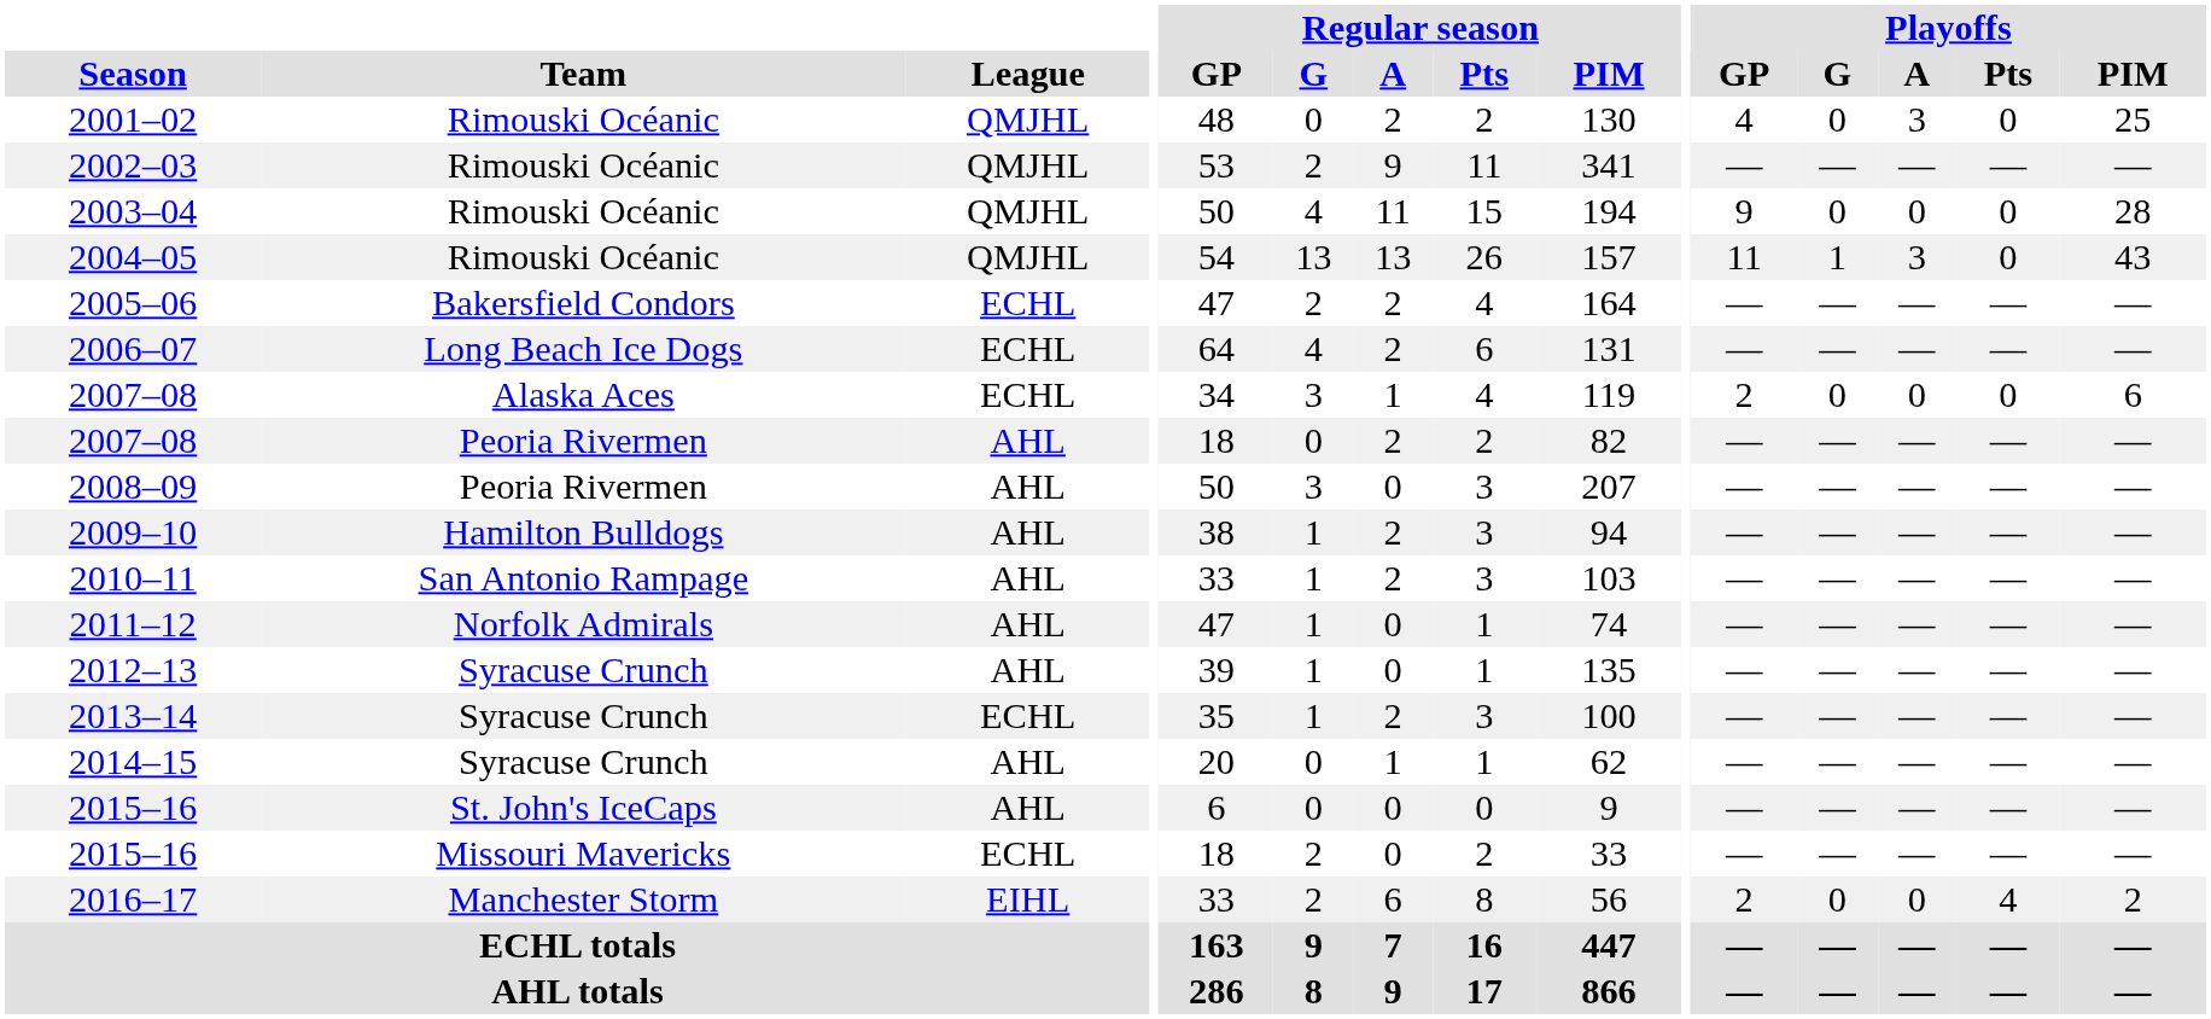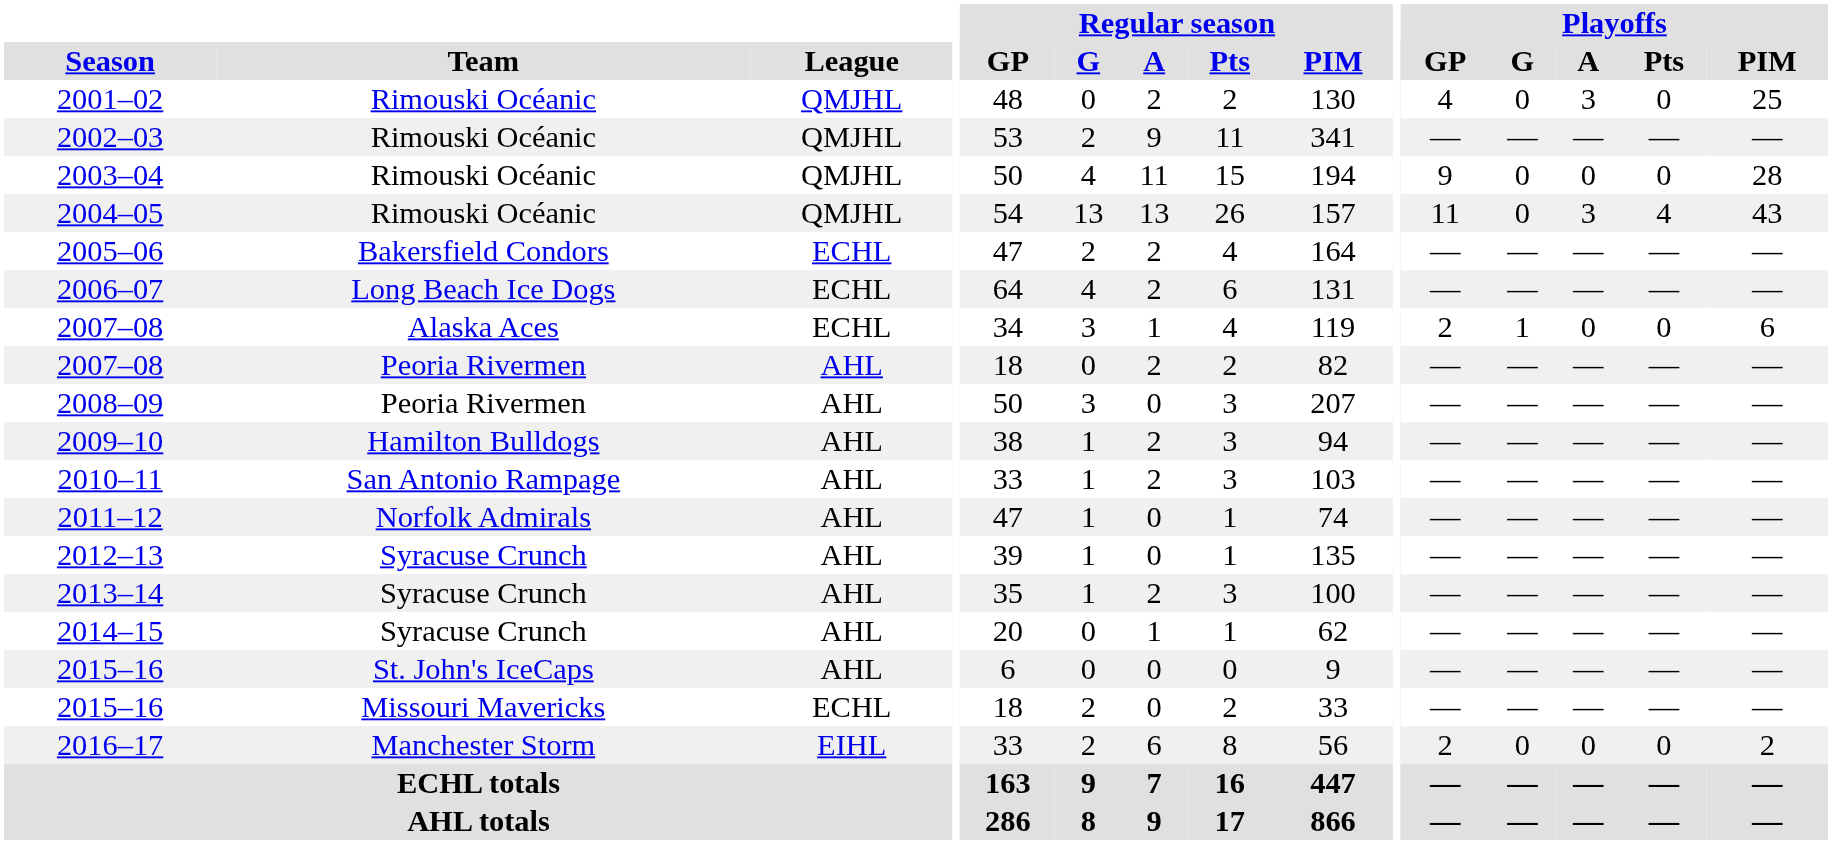2004–05 | Playoffs / G: 1 -> 0
2004–05 | Playoffs / Pts: 0 -> 4
2007–08 / Alaska Aces | Playoffs / G: 0 -> 1
2013–14 | League: ECHL -> AHL
2016–17 | Playoffs / Pts: 4 -> 0
